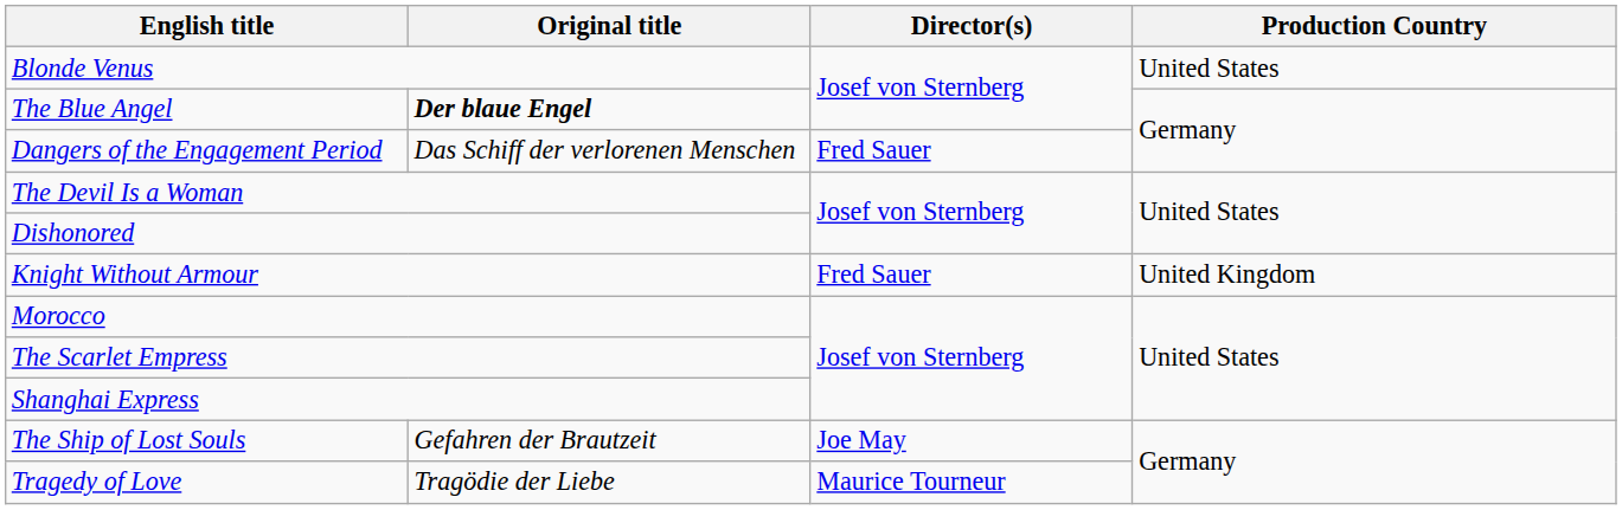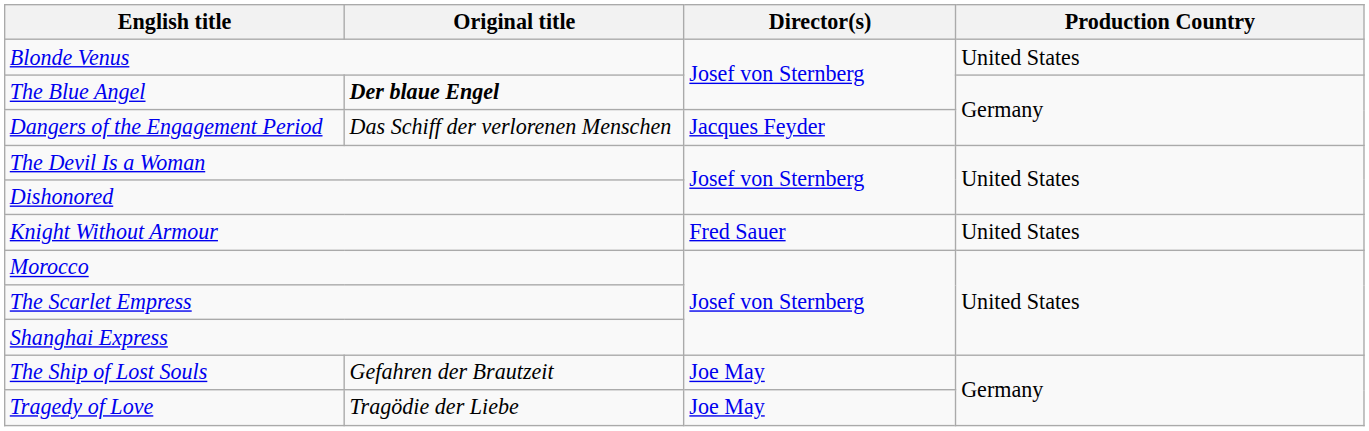Dangers of the Engagement Period | Director(s): Fred Sauer -> Jacques Feyder
Knight Without Armour | Production Country: United Kingdom -> United States
Tragedy of Love | Director(s): Maurice Tourneur -> Joe May
